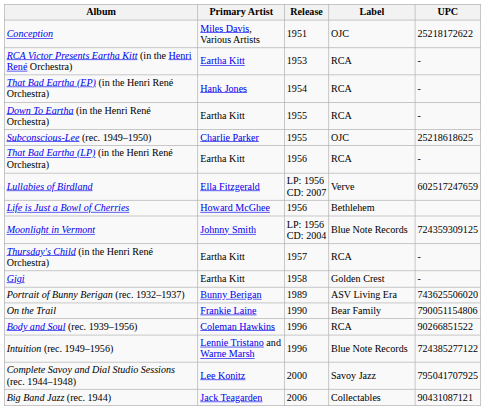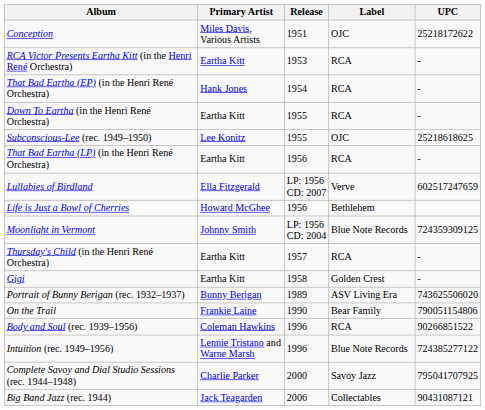Subconscious-Lee (rec. 1949–1950) | Primary Artist: Charlie Parker -> Lee Konitz
Complete Savoy and Dial Studio Sessions (rec. 1944–1948) | Primary Artist: Lee Konitz -> Charlie Parker
